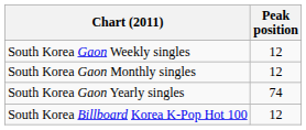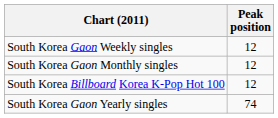rows swapped: South Korea Gaon Yearly singles <-> South Korea Billboard Korea K-Pop Hot 100
